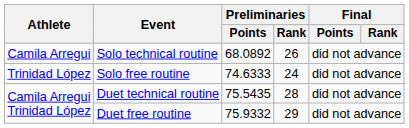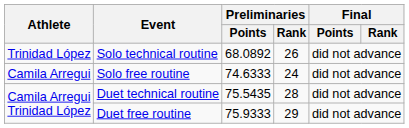Solo technical routine | Athlete: Camila Arregui -> Trinidad López
Solo free routine | Athlete: Trinidad López -> Camila Arregui
Duet free routine | Preliminaries / Points: 75.9332 -> 75.9333
